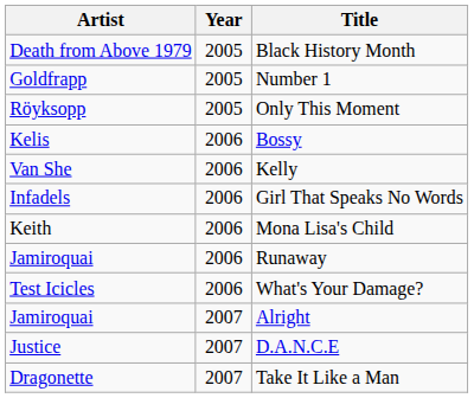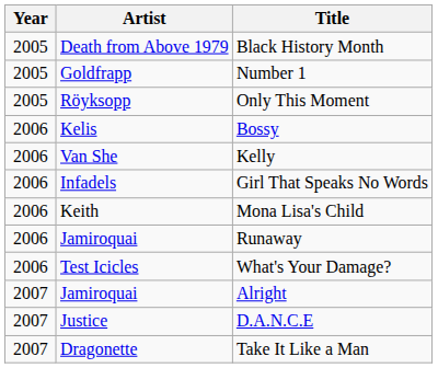columns swapped: Year <-> Artist
